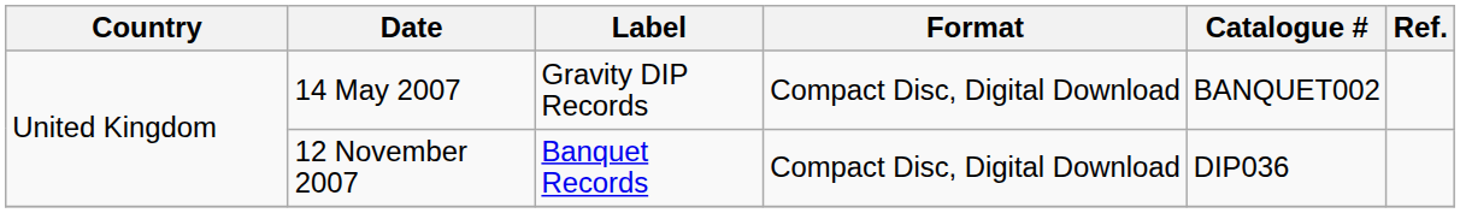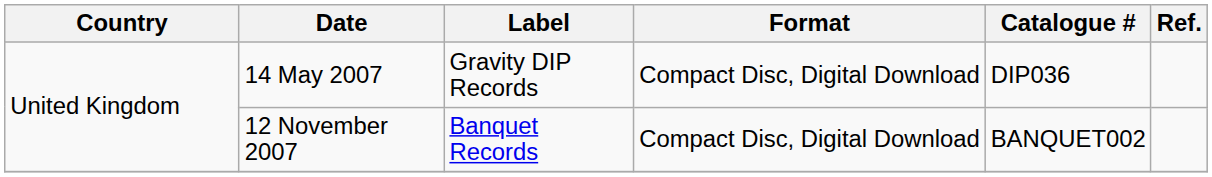14 May 2007 | Catalogue #: BANQUET002 -> DIP036
12 November 2007 | Catalogue #: DIP036 -> BANQUET002
